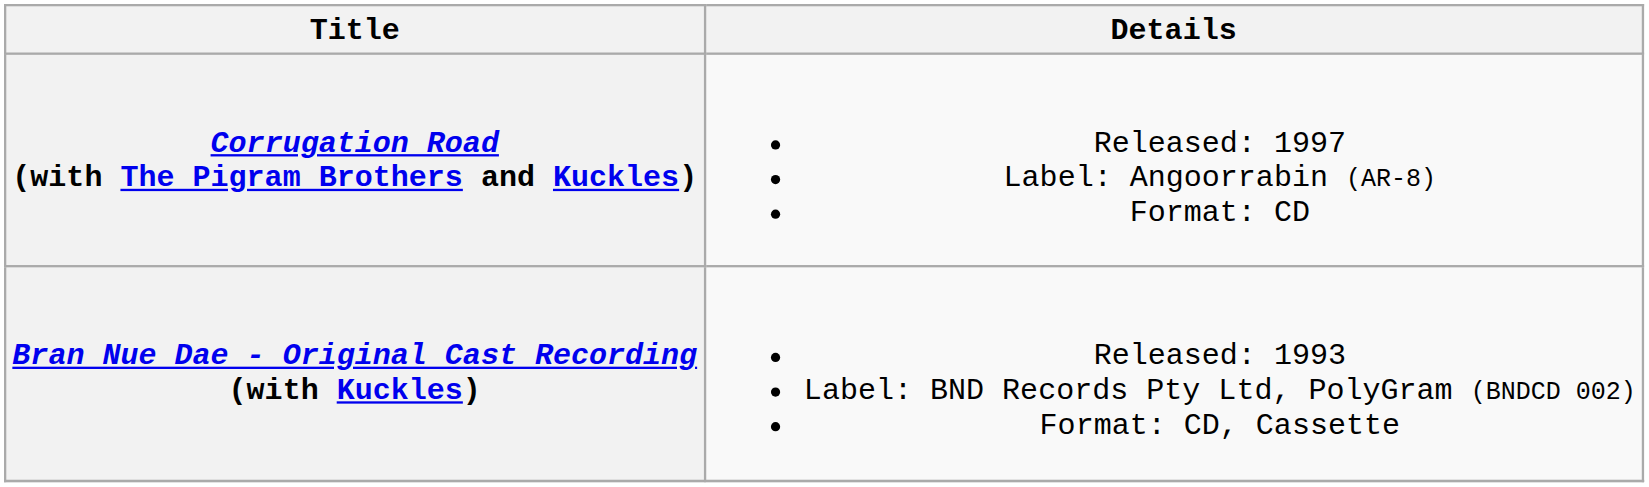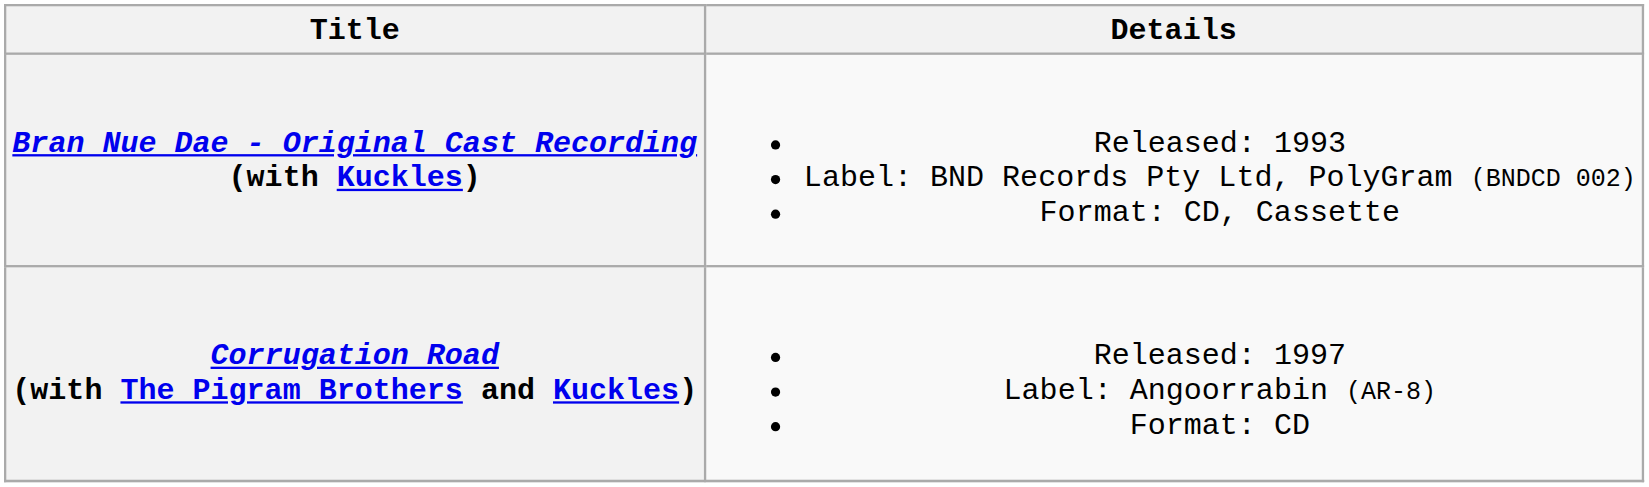rows swapped: Bran Nue Dae - Original Cast Recording (with Kuckles) <-> Corrugation Road (with The Pigram Brothers and Kuckles)
